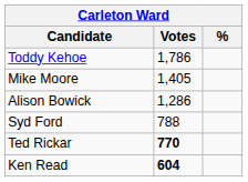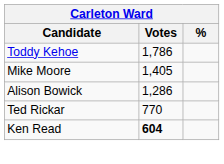- row: Syd Ford | 788
Ted Rickar | Votes: bold -> normal
